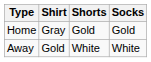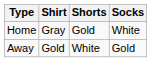Home | Socks: Gold -> White
Away | Socks: White -> Gold
